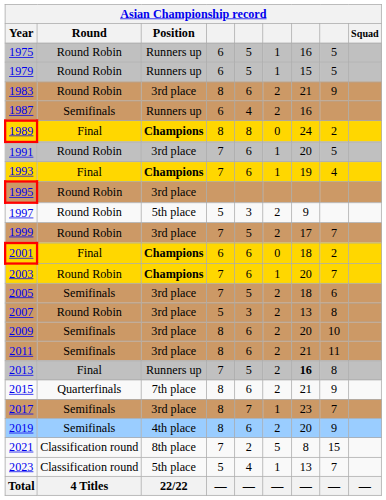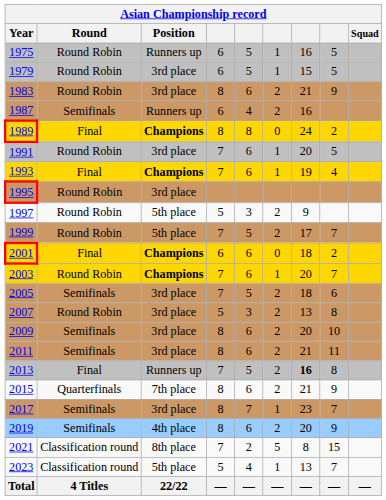1979 | Position: Runners up -> 3rd place
1999 | Position: 3rd place -> 5th place
